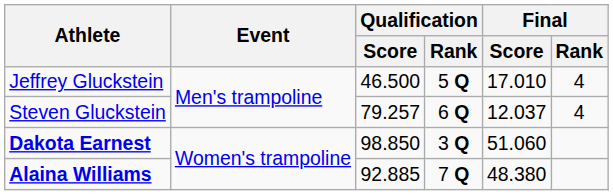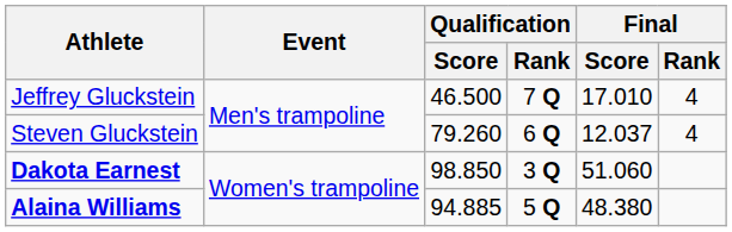Jeffrey Gluckstein | Qualification / Rank: 5 Q -> 7 Q
Steven Gluckstein | Qualification / Score: 79.257 -> 79.260
Alaina Williams | Qualification / Score: 92.885 -> 94.885
Alaina Williams | Qualification / Rank: 7 Q -> 5 Q
